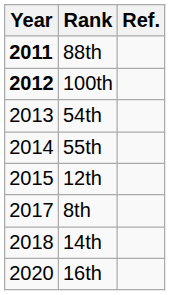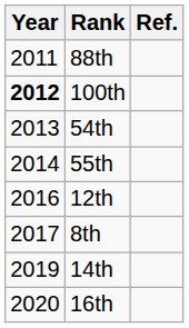88th | Year: bold -> normal
12th | Year: 2015 -> 2016
14th | Year: 2018 -> 2019
